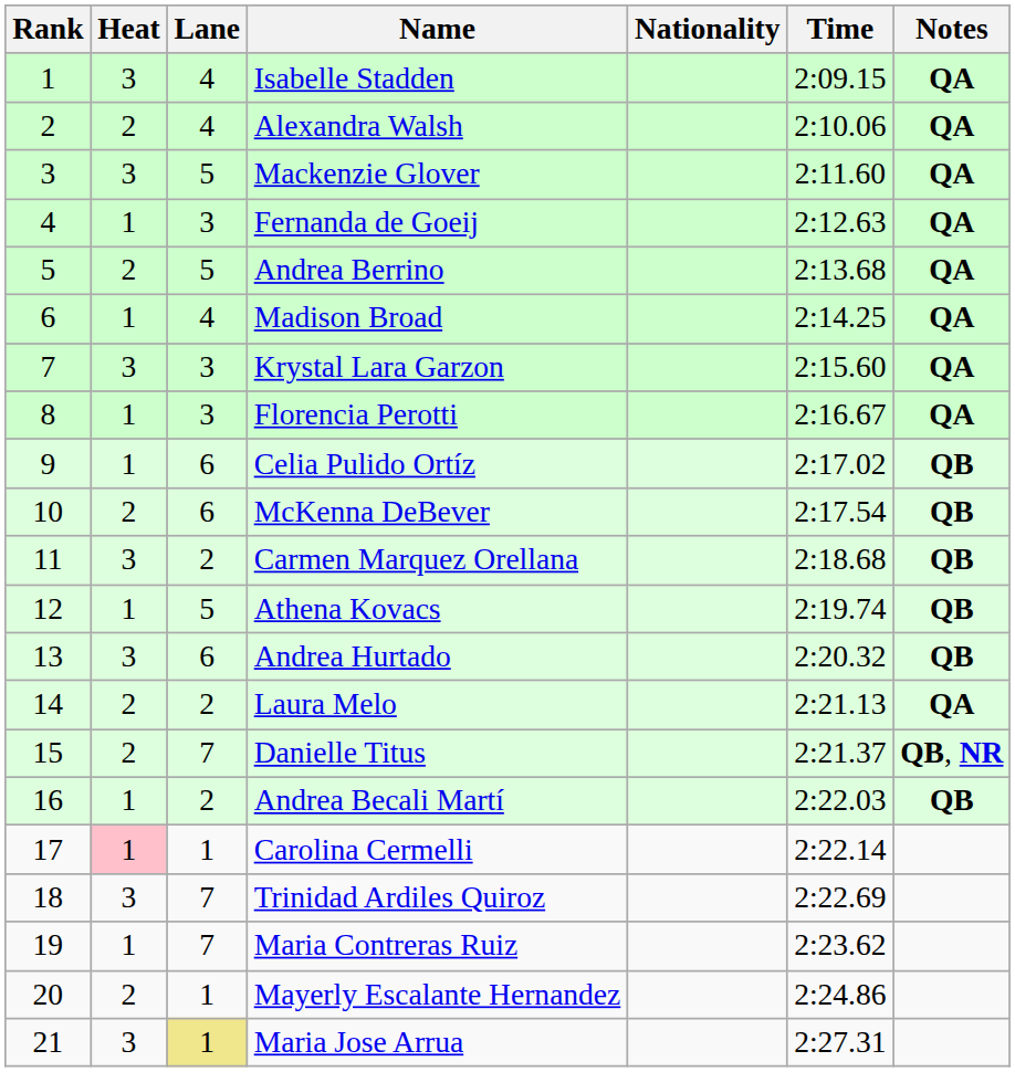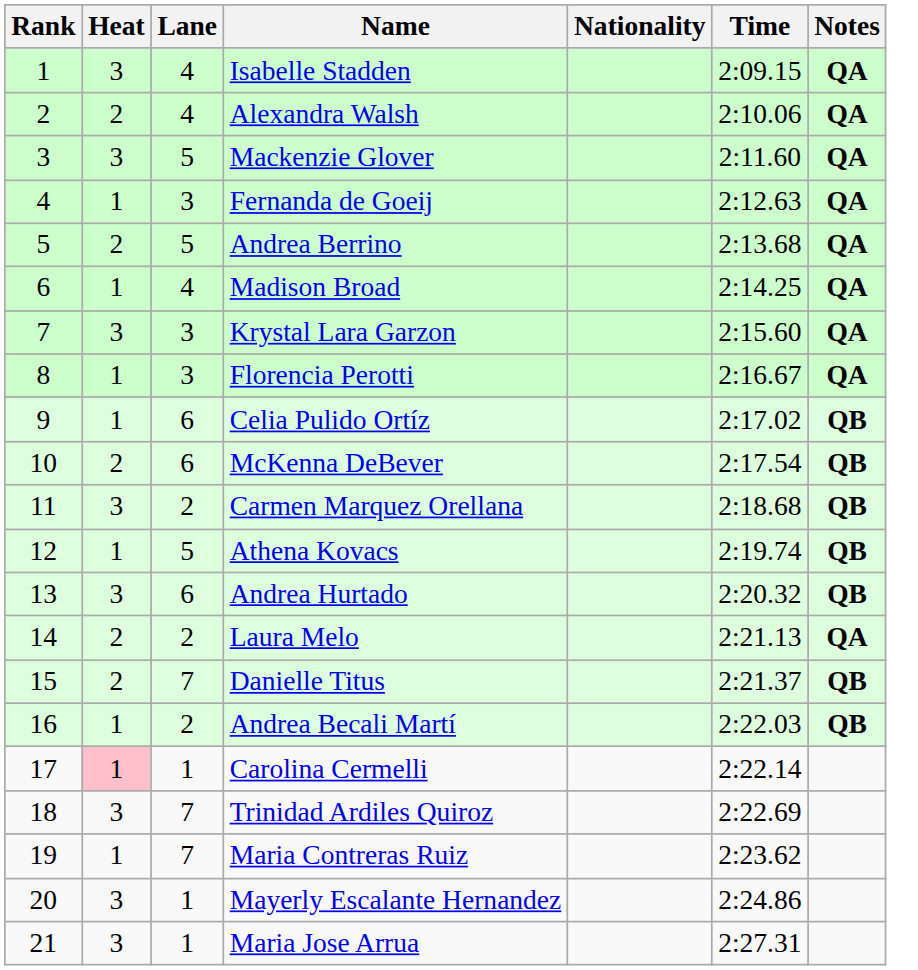Danielle Titus | Notes: QB, NR -> QB
Mayerly Escalante Hernandez | Heat: 2 -> 3
Maria Jose Arrua | Lane: khaki background -> no background
